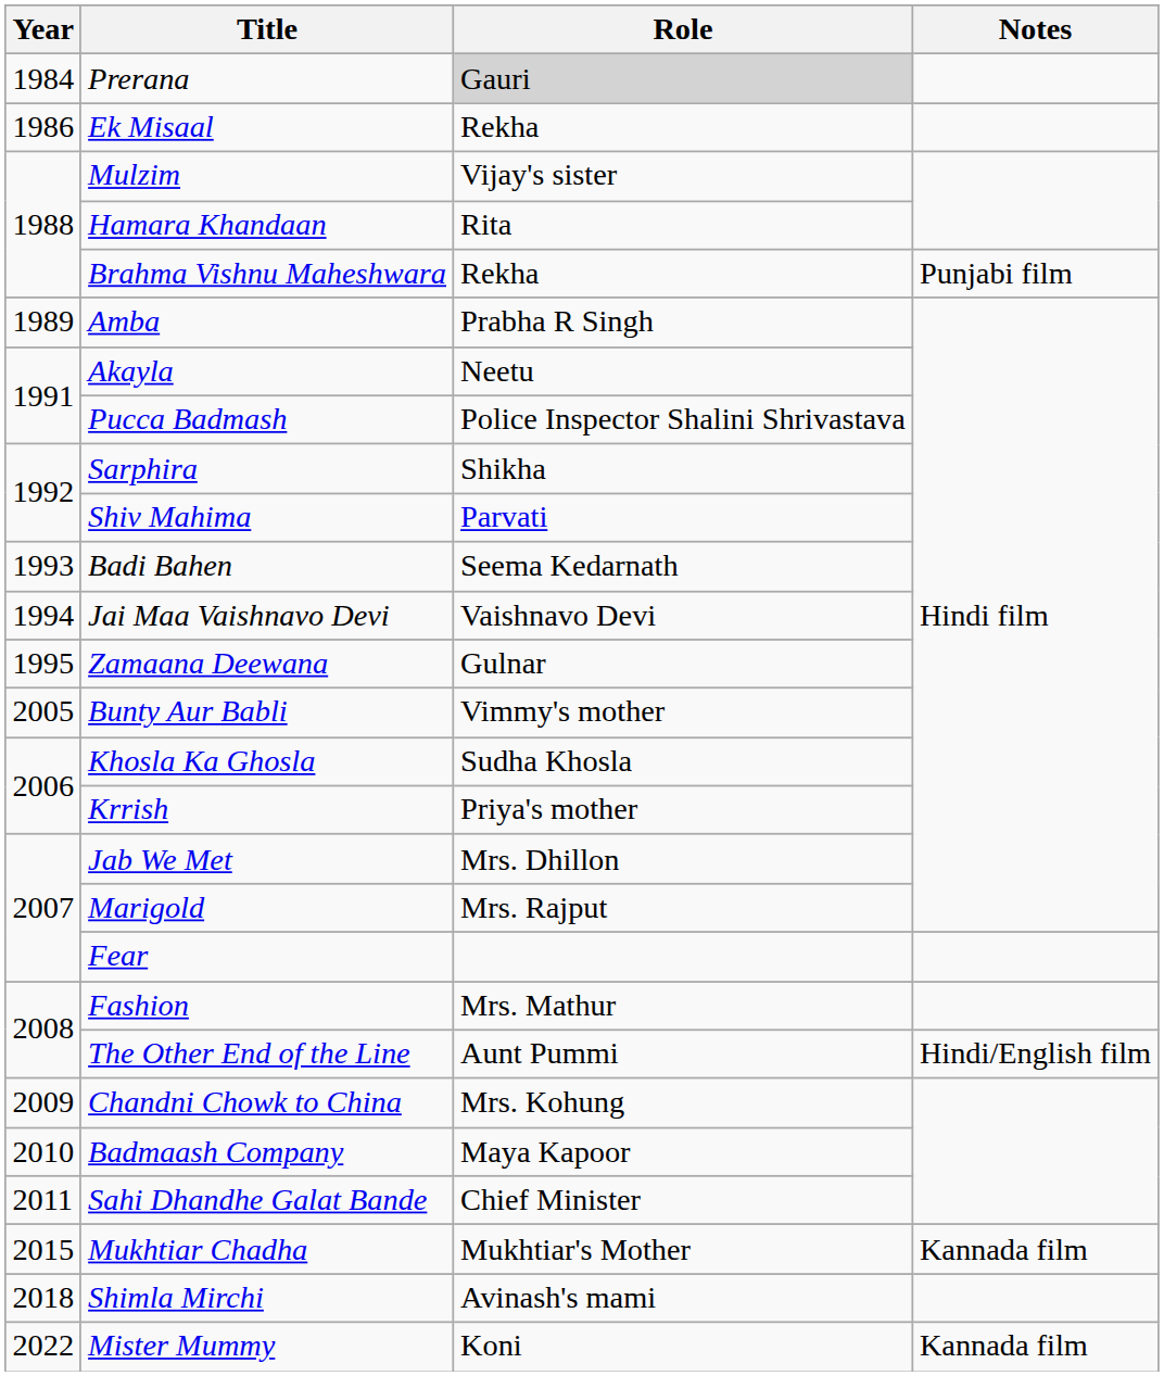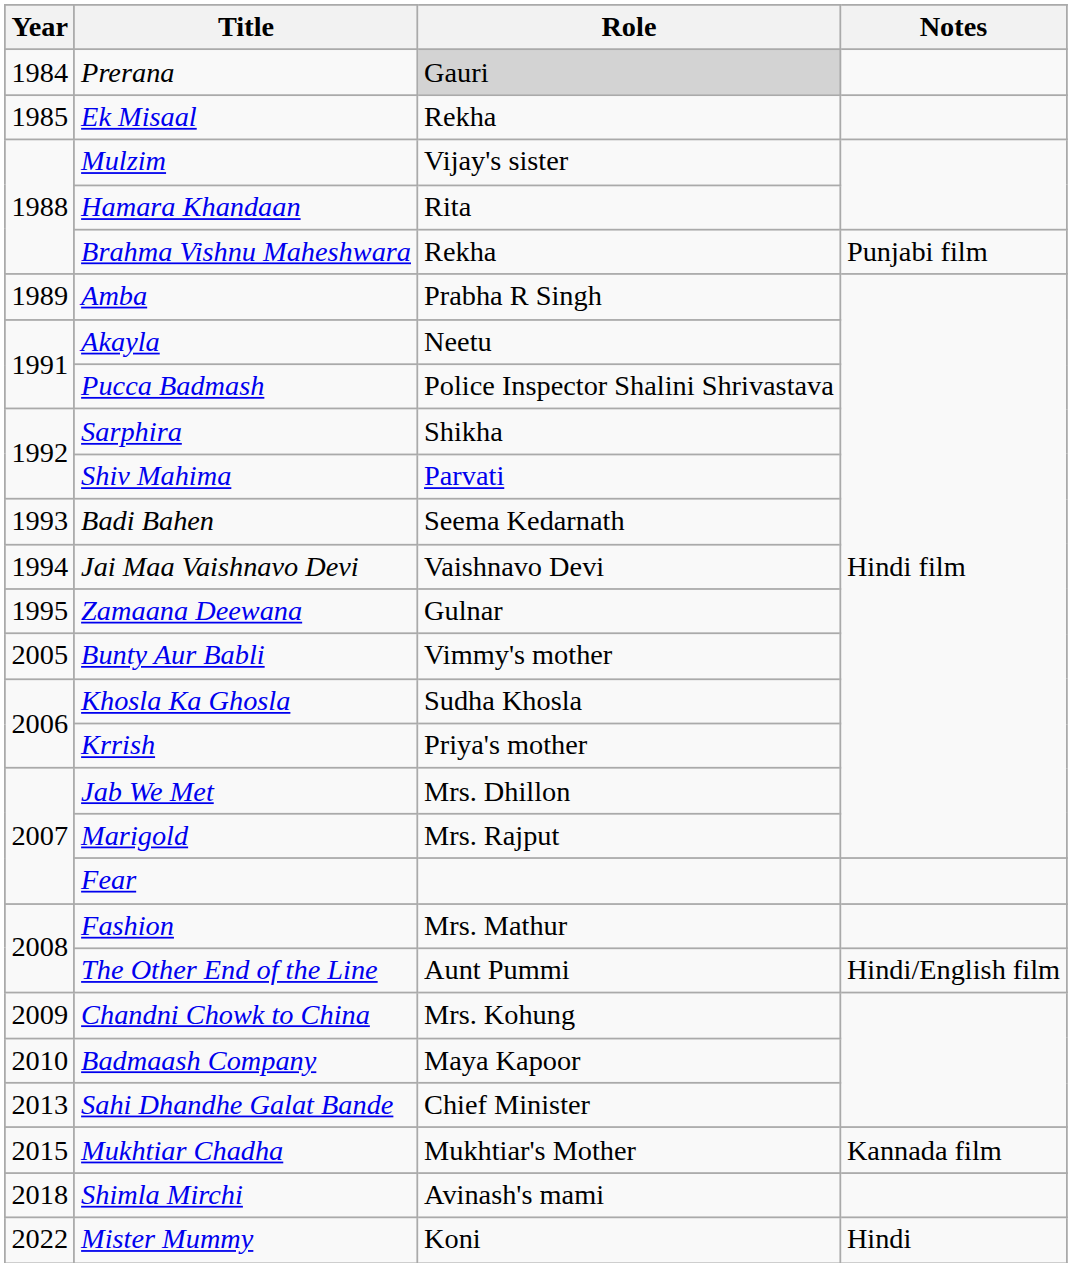Ek Misaal | Year: 1986 -> 1985
Sahi Dhandhe Galat Bande | Year: 2011 -> 2013
Mister Mummy | Notes: Kannada film -> Hindi
